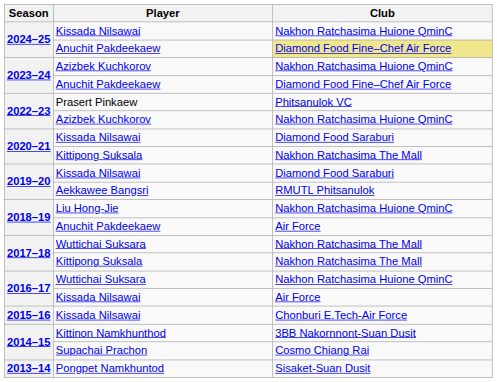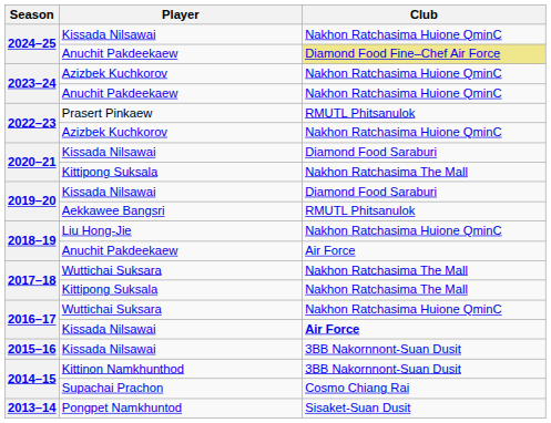2023–24 / Anuchit Pakdeekaew | Club: Diamond Food Fine–Chef Air Force -> Nakhon Ratchasima Huione QminC
2022–23 / Prasert Pinkaew | Club: Phitsanulok VC -> RMUTL Phitsanulok
2016–17 / Kissada Nilsawai | Club: normal -> bold
2015–16 | Club: Chonburi E.Tech-Air Force -> 3BB Nakornnont-Suan Dusit
